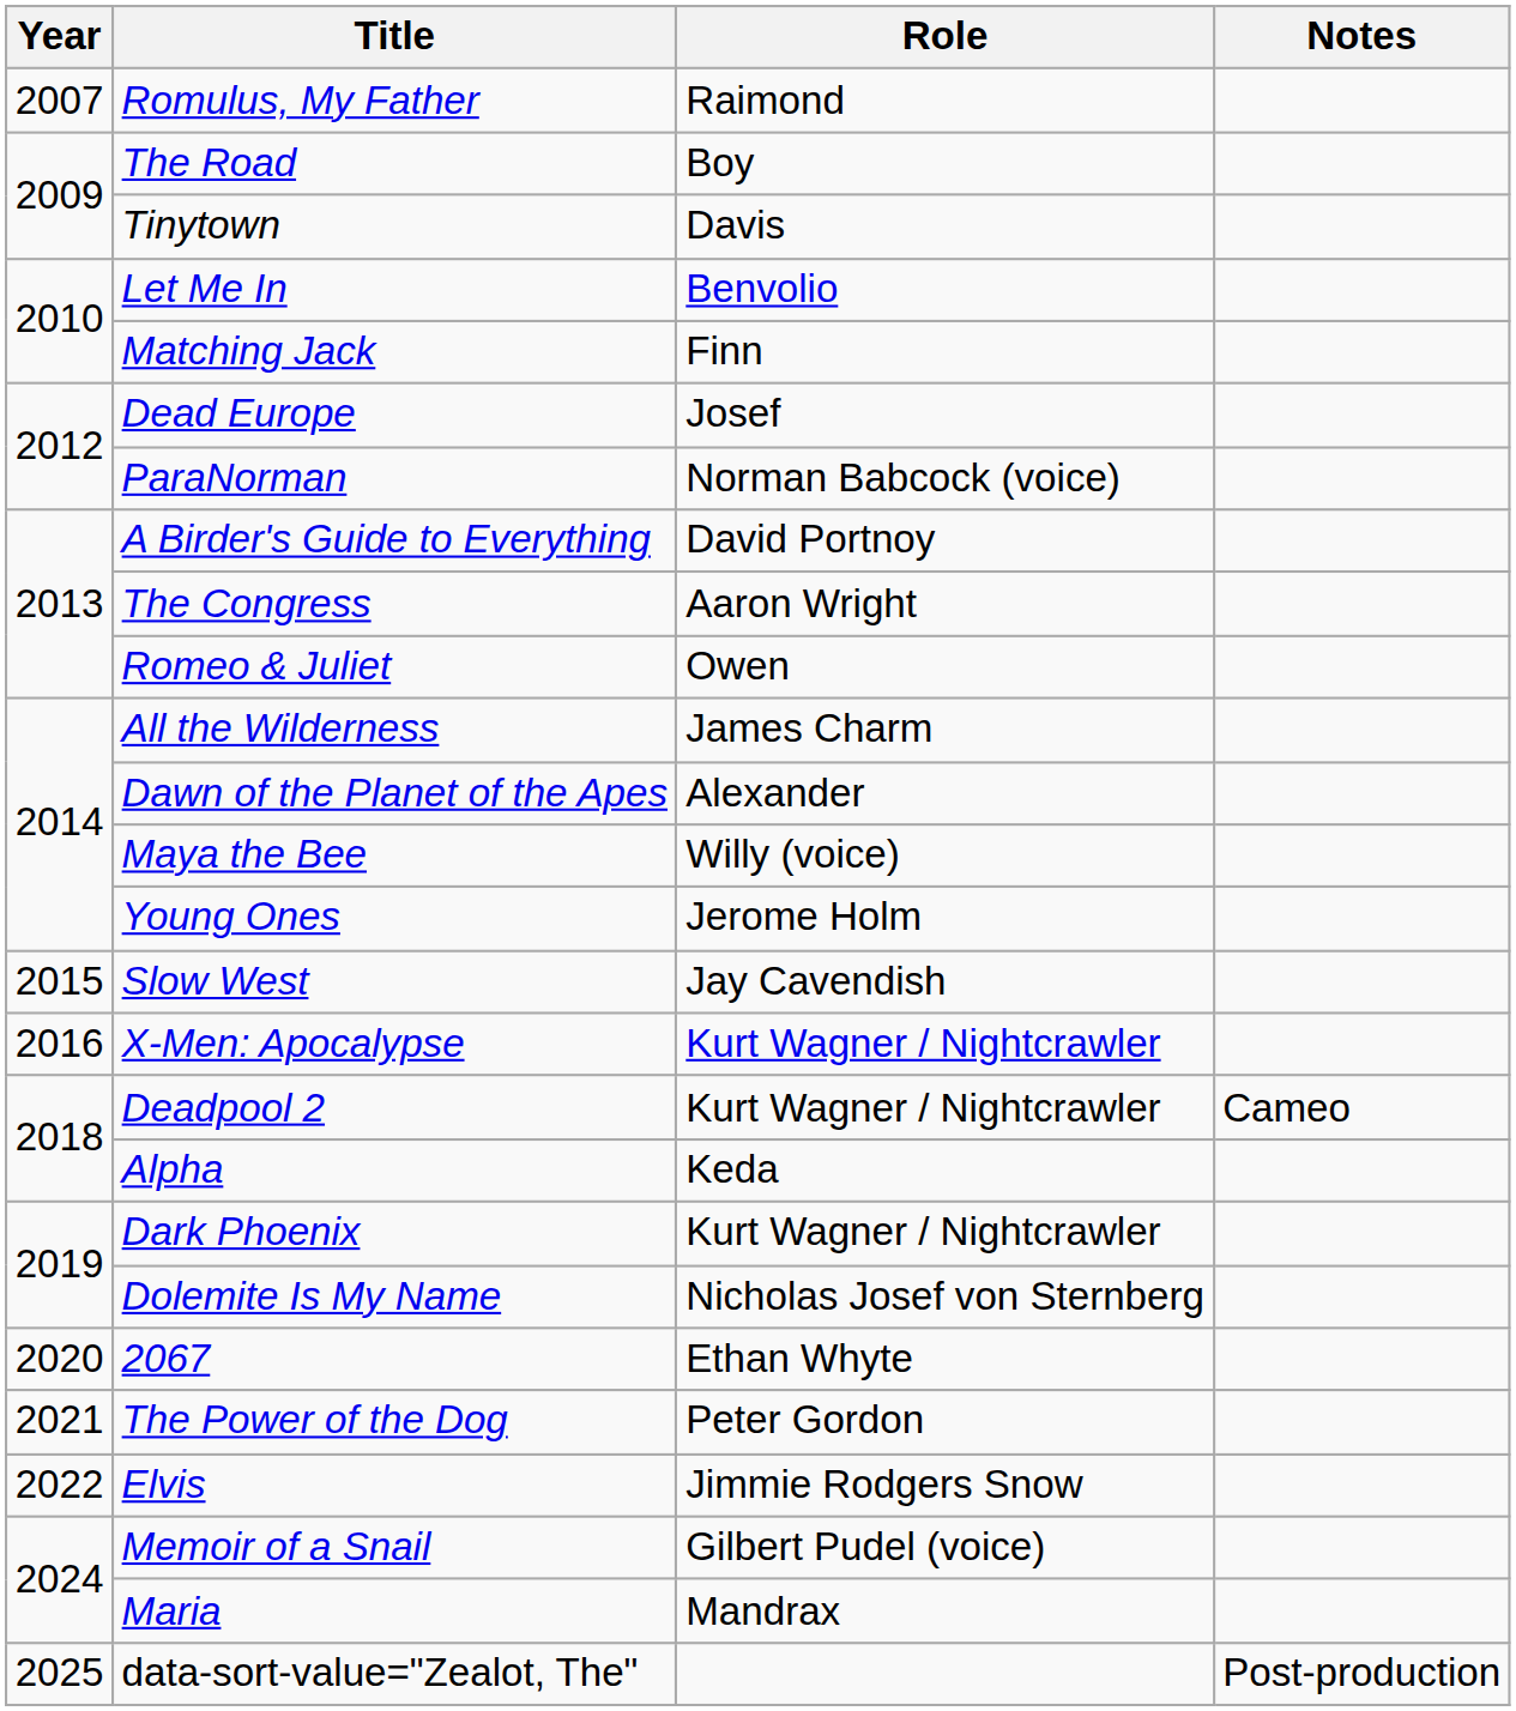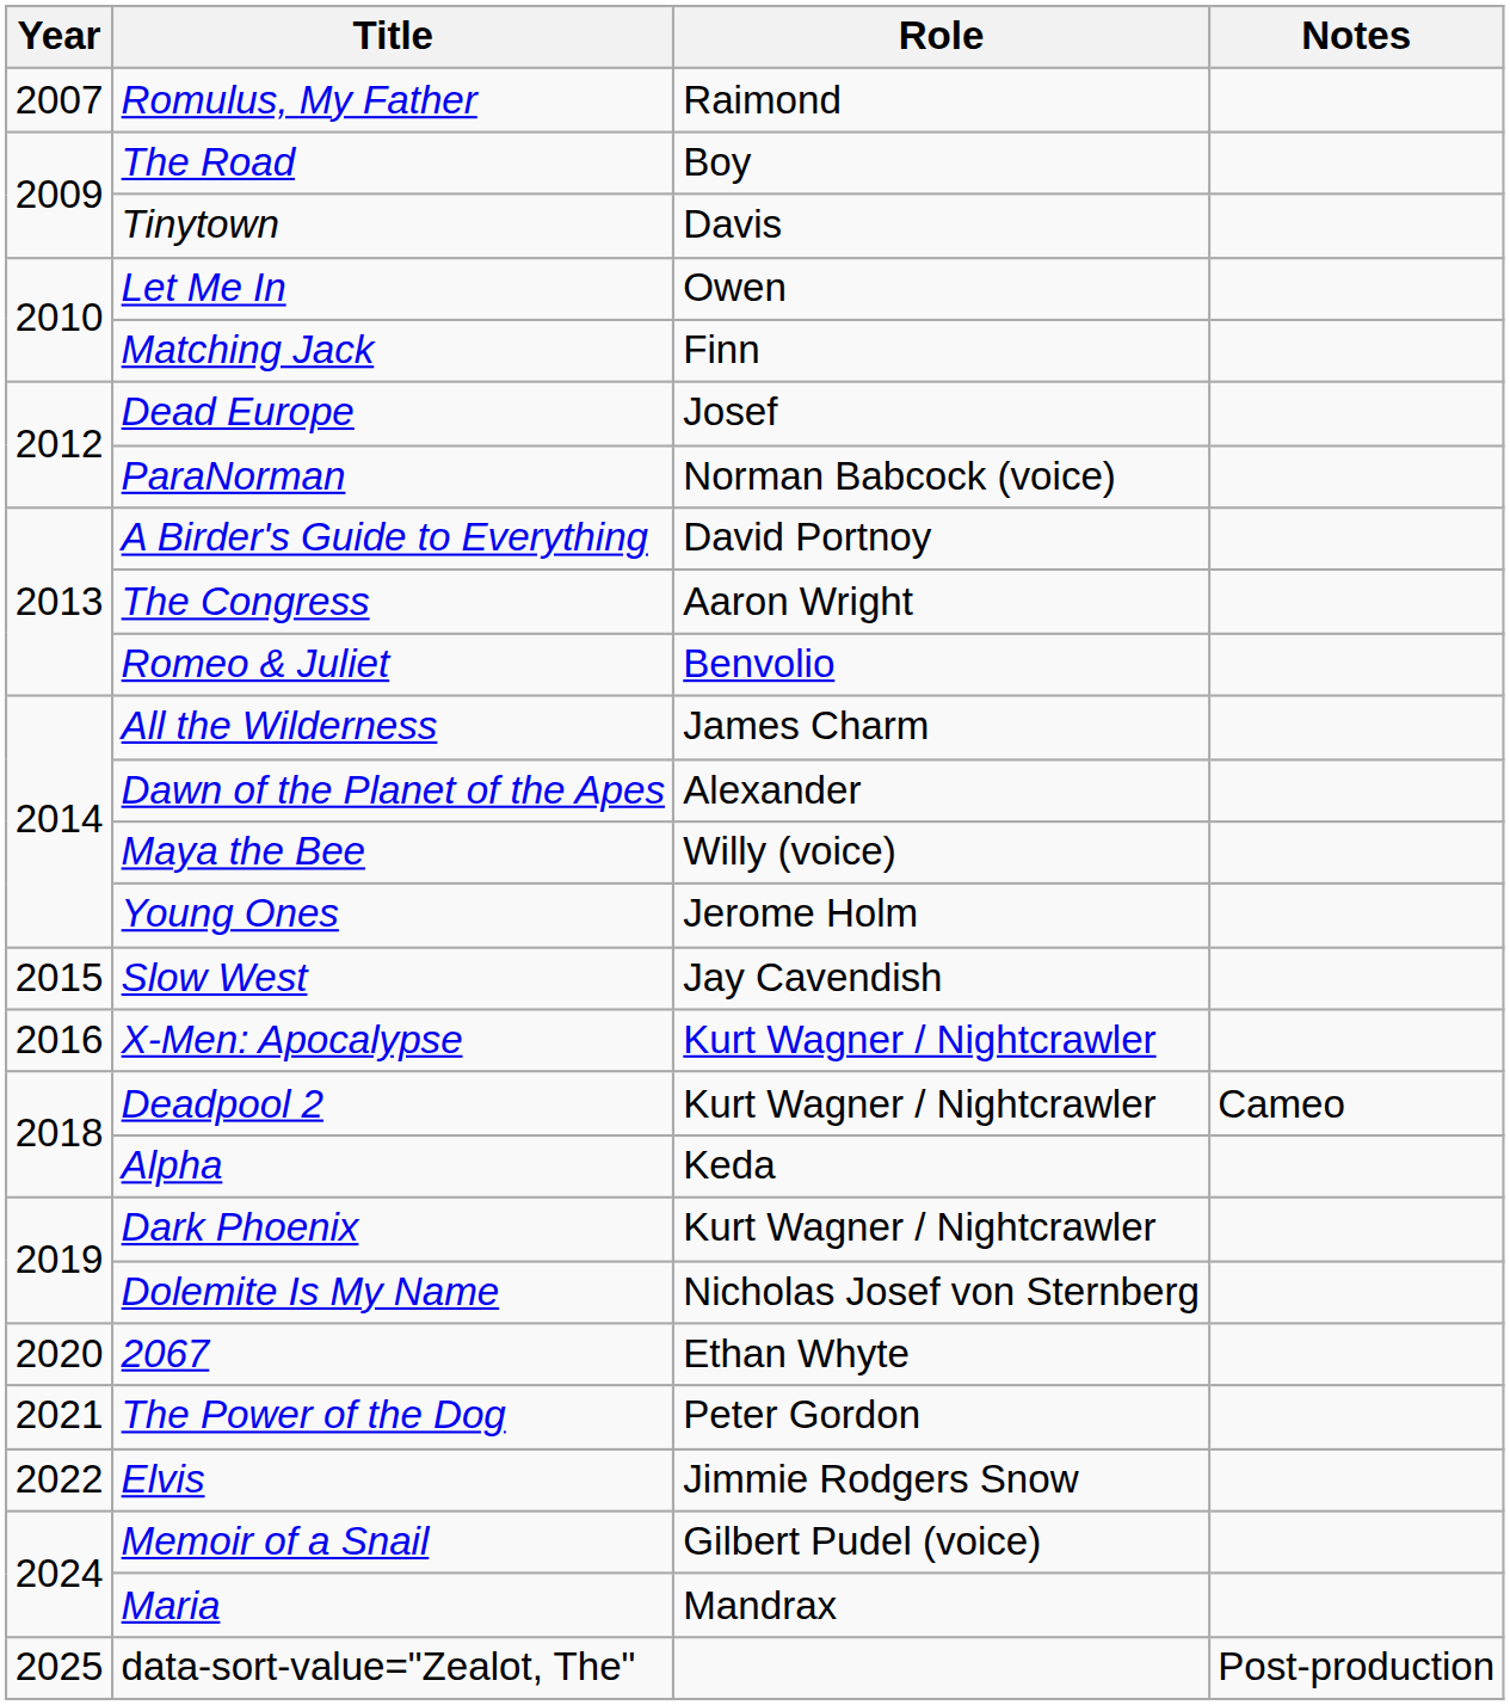Let Me In | Role: Benvolio -> Owen
Romeo & Juliet | Role: Owen -> Benvolio
